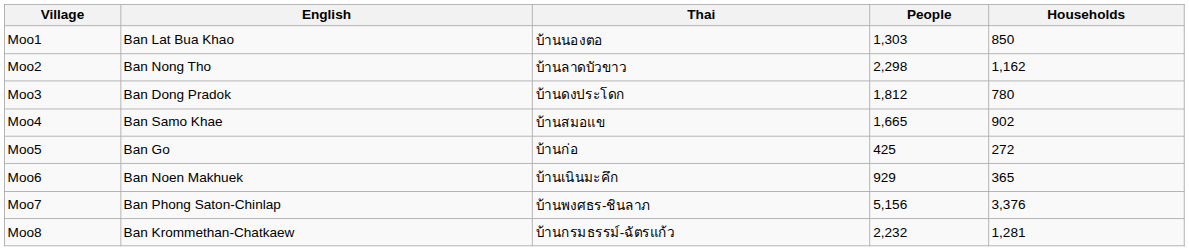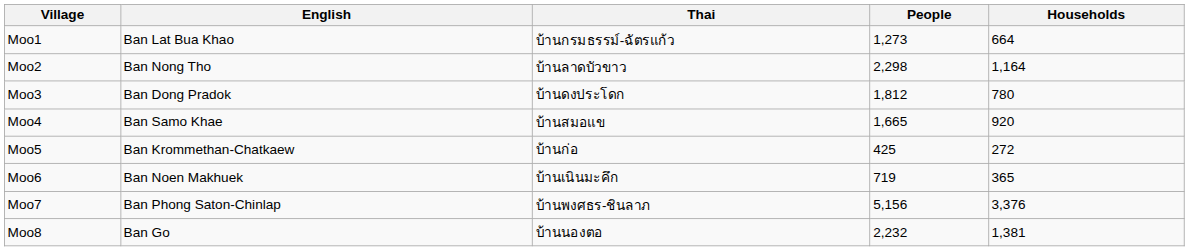Moo1 | Thai: บ้านนองตอ -> บ้านกรมธรรม์-ฉัตรแก้ว
Moo1 | People: 1,303 -> 1,273
Moo1 | Households: 850 -> 664
Moo2 | Households: 1,162 -> 1,164
Moo4 | Households: 902 -> 920
Moo5 | English: Ban Go -> Ban Krommethan-Chatkaew
Moo6 | People: 929 -> 719
Moo8 | English: Ban Krommethan-Chatkaew -> Ban Go
Moo8 | Thai: บ้านกรมธรรม์-ฉัตรแก้ว -> บ้านนองตอ
Moo8 | Households: 1,281 -> 1,381
